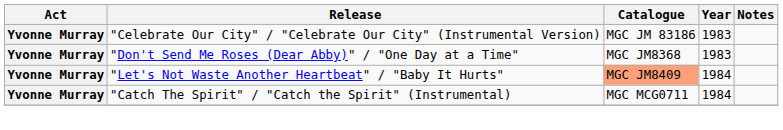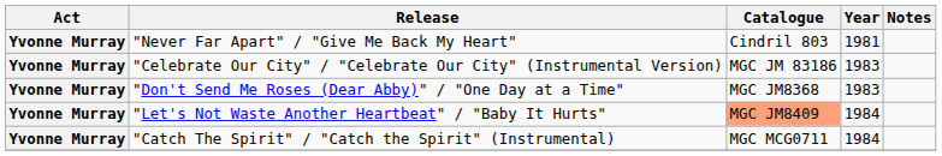+ row: Yvonne Murray | "Never Far Apart" / "Give Me Back My Heart" | Cindril 803 | 1981
